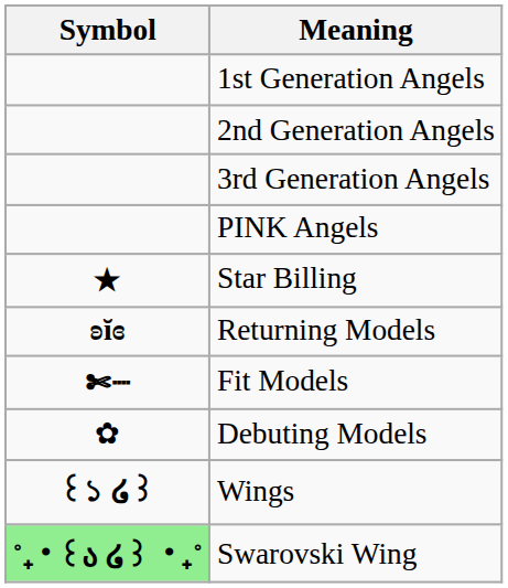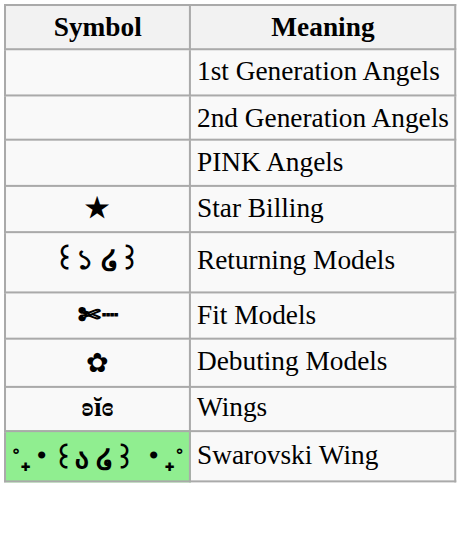- row: 3rd Generation Angels
Returning Models | Symbol: ʚĭɞ -> ꒰১ ໒꒱
Wings | Symbol: ꒰১ ໒꒱ -> ʚĭɞ
